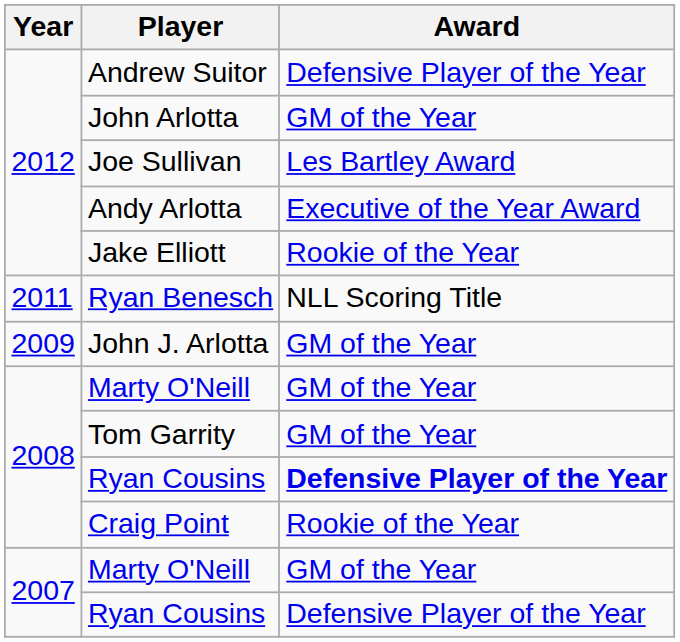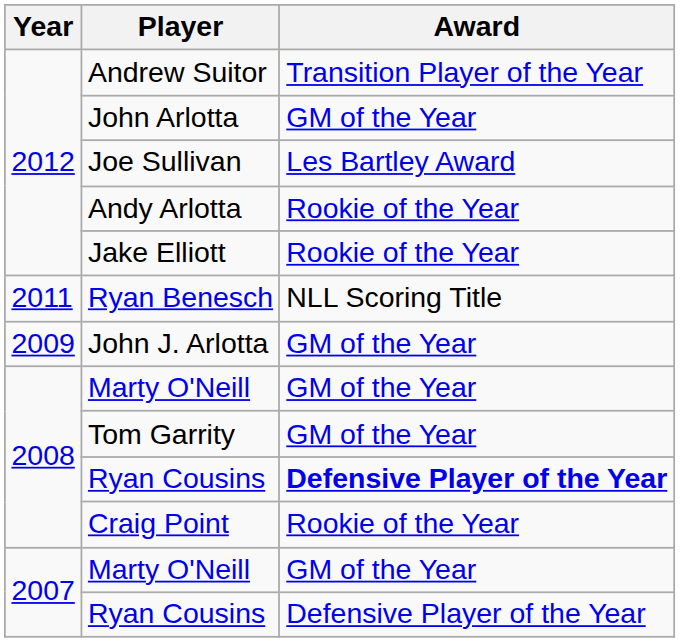Andrew Suitor | Award: Defensive Player of the Year -> Transition Player of the Year
Andy Arlotta | Award: Executive of the Year Award -> Rookie of the Year
